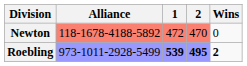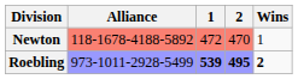Newton | Wins: 0 -> 1
